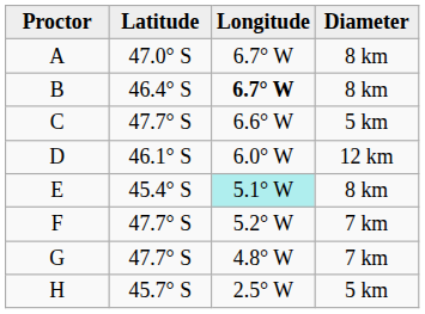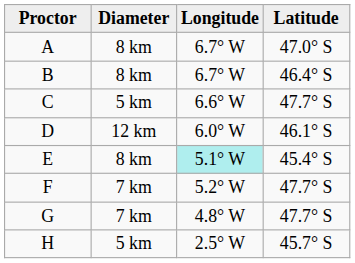columns swapped: Latitude <-> Diameter
B | Longitude: bold -> normal
